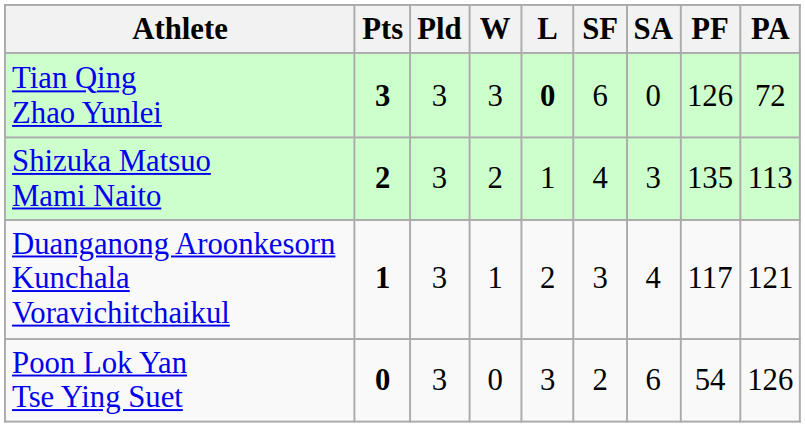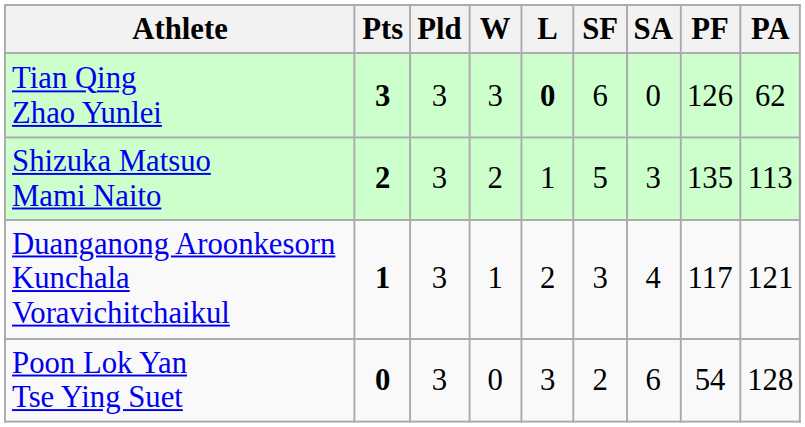Tian Qing Zhao Yunlei | PA: 72 -> 62
Shizuka Matsuo Mami Naito | SF: 4 -> 5
Poon Lok Yan Tse Ying Suet | PA: 126 -> 128
